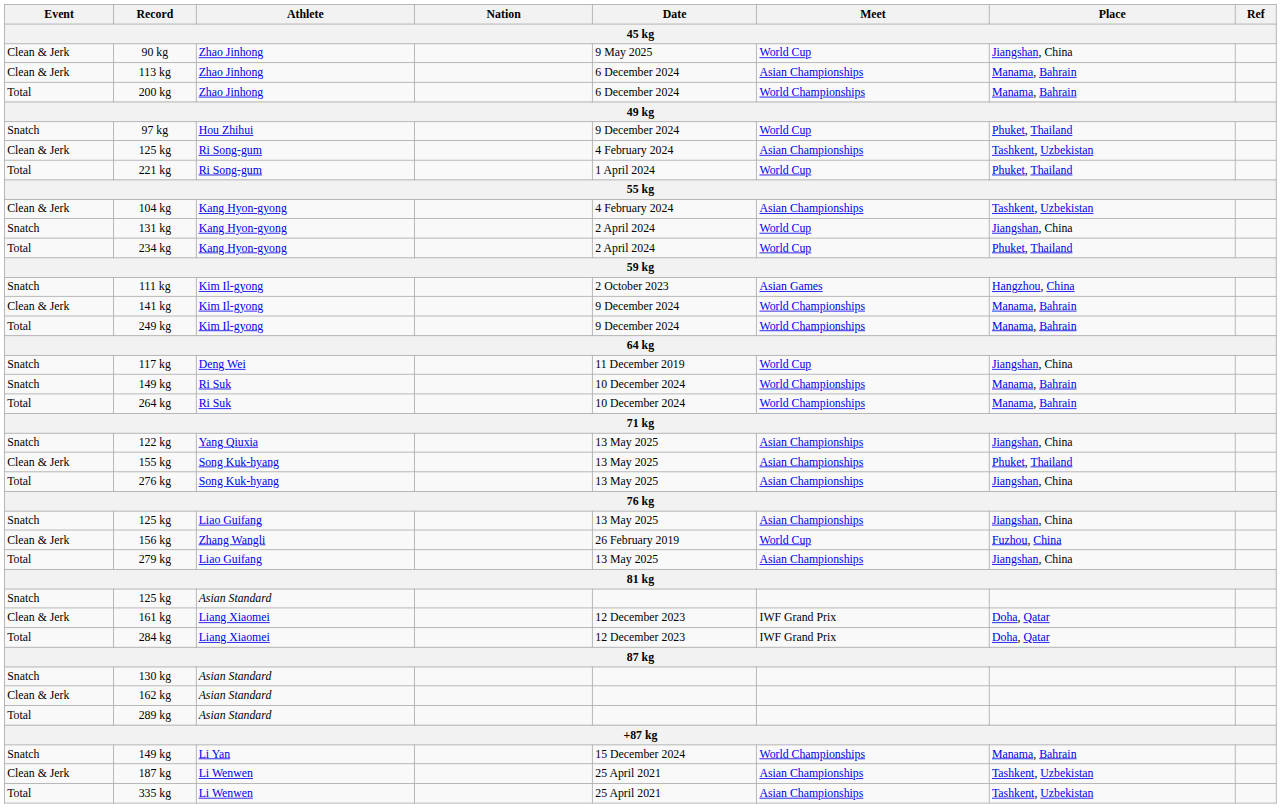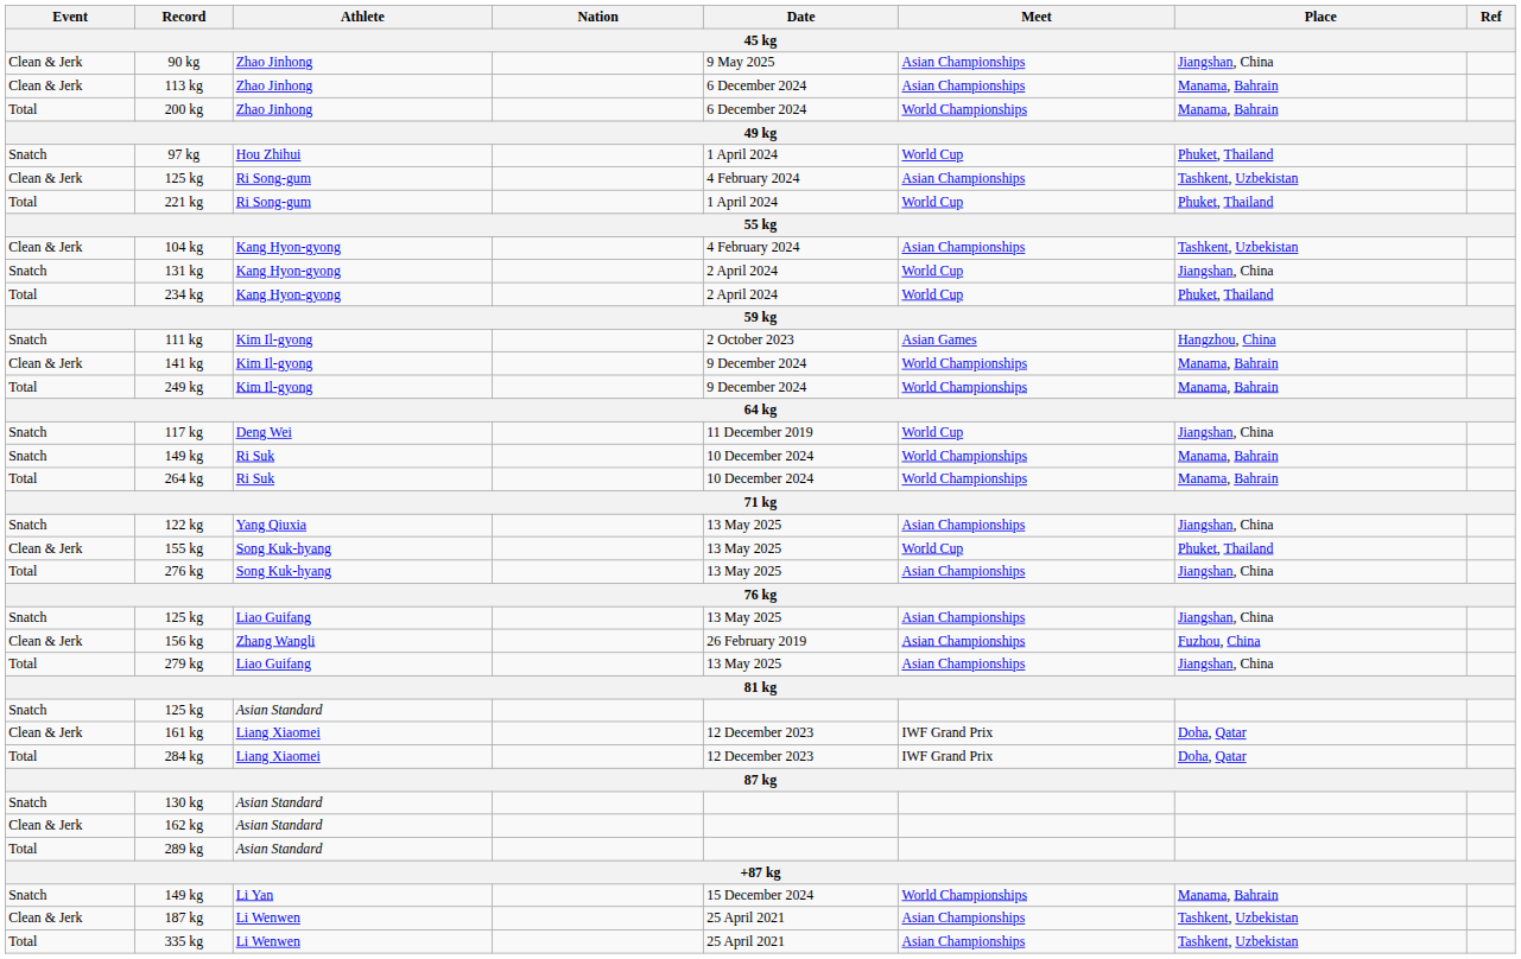90 kg | Meet: World Cup -> Asian Championships
97 kg | Date: 9 December 2024 -> 1 April 2024
155 kg | Meet: Asian Championships -> World Cup
156 kg | Meet: World Cup -> Asian Championships
